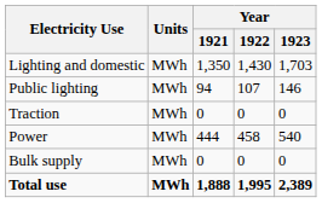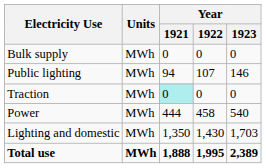rows swapped: Lighting and domestic <-> Bulk supply
Traction | Year / 1921: no background -> paleturquoise background
